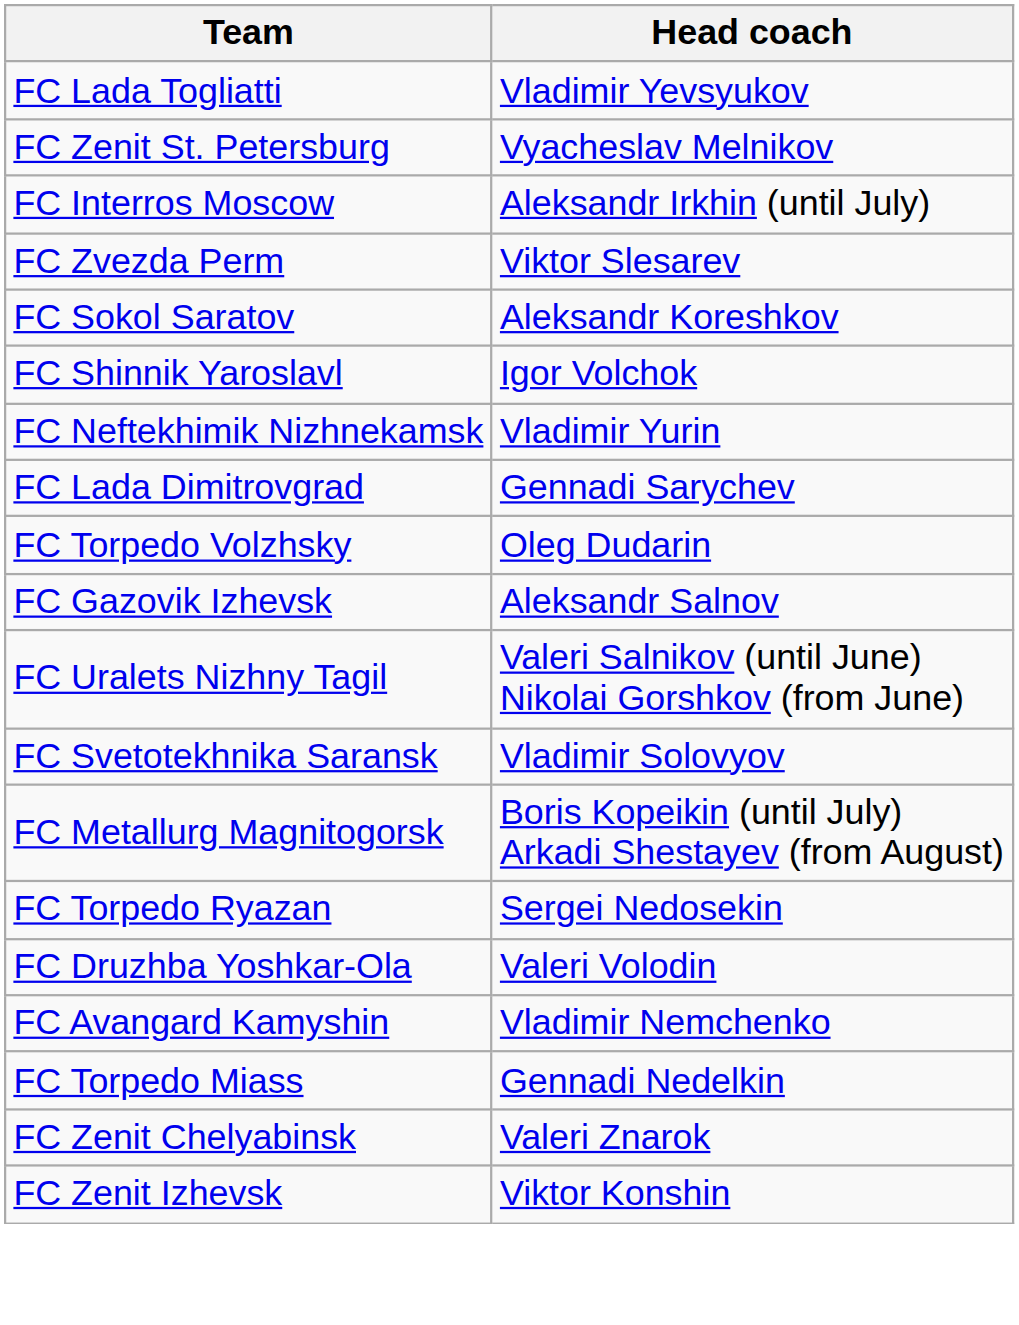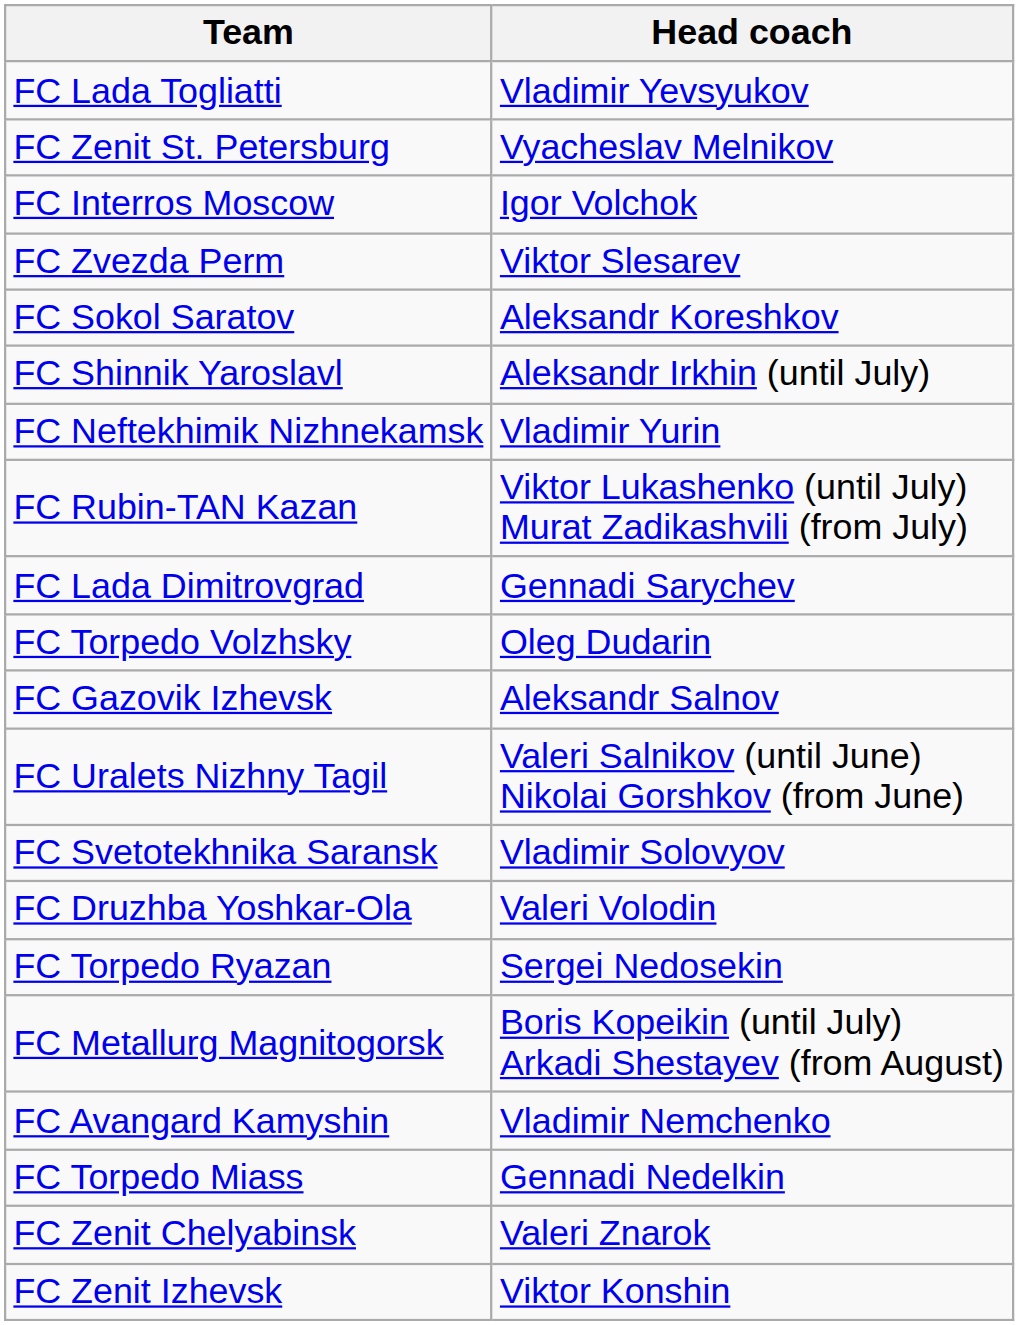FC Interros Moscow | Head coach: Aleksandr Irkhin (until July) -> Igor Volchok
FC Shinnik Yaroslavl | Head coach: Igor Volchok -> Aleksandr Irkhin (until July)
+ row: FC Rubin-TAN Kazan | Viktor Lukashenko (until July) Murat Zadikashvili (from July)
rows swapped: FC Druzhba Yoshkar-Ola <-> FC Metallurg Magnitogorsk
